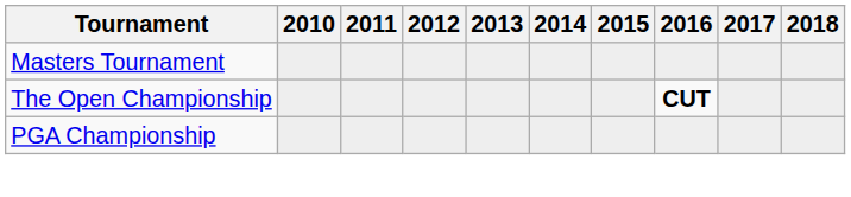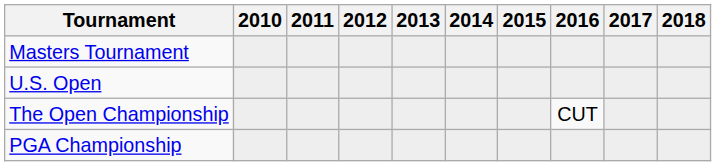+ row: U.S. Open
The Open Championship | 2016: bold -> normal
